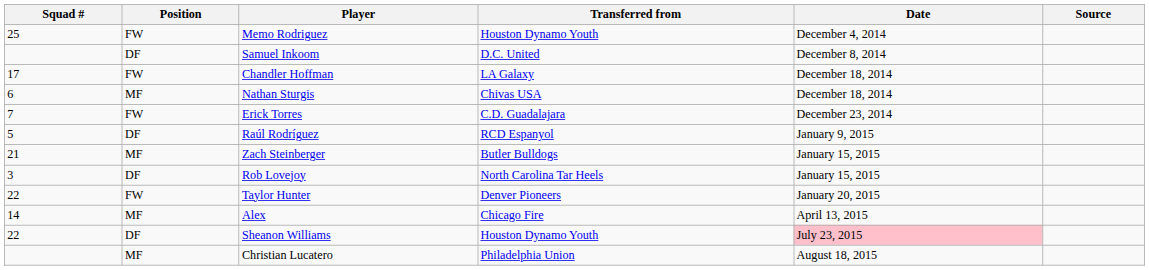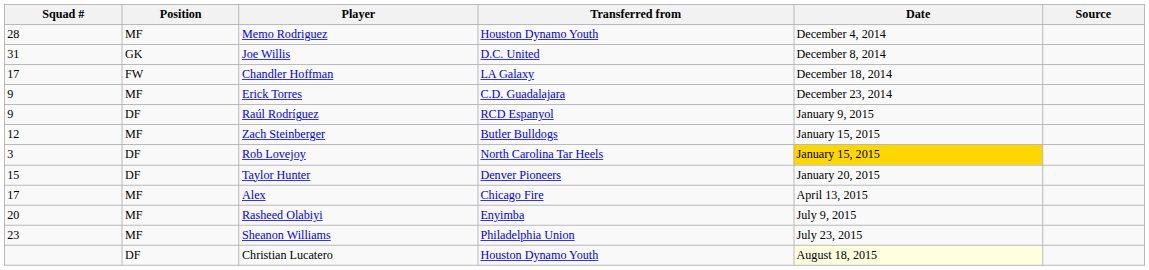Memo Rodriguez | Squad #: 25 -> 28
Memo Rodriguez | Position: FW -> MF
+ row: 31 | GK | Joe Willis | D.C. United | December 8, 2014
- row: DF | Samuel Inkoom | D.C. United | December 8, 2014
- row: 6 | MF | Nathan Sturgis | Chivas USA | December 18, 2014
Erick Torres | Squad #: 7 -> 9
Erick Torres | Position: FW -> MF
Raúl Rodríguez | Squad #: 5 -> 9
Zach Steinberger | Squad #: 21 -> 12
Rob Lovejoy | Date: no background -> gold background
Taylor Hunter | Squad #: 22 -> 15
Taylor Hunter | Position: FW -> DF
Alex | Squad #: 14 -> 17
+ row: 20 | MF | Rasheed Olabiyi | Enyimba | July 9, 2015
Sheanon Williams | Squad #: 22 -> 23
Sheanon Williams | Position: DF -> MF
Sheanon Williams | Transferred from: Houston Dynamo Youth -> Philadelphia Union
Sheanon Williams | Date: pink background -> no background
Christian Lucatero | Position: MF -> DF
Christian Lucatero | Transferred from: Philadelphia Union -> Houston Dynamo Youth
Christian Lucatero | Date: no background -> lightyellow background
